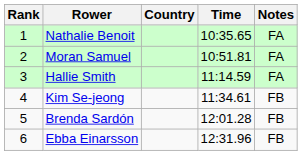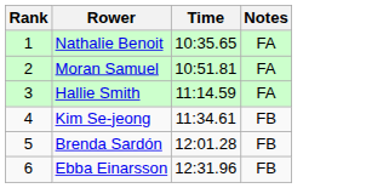- column: Country
